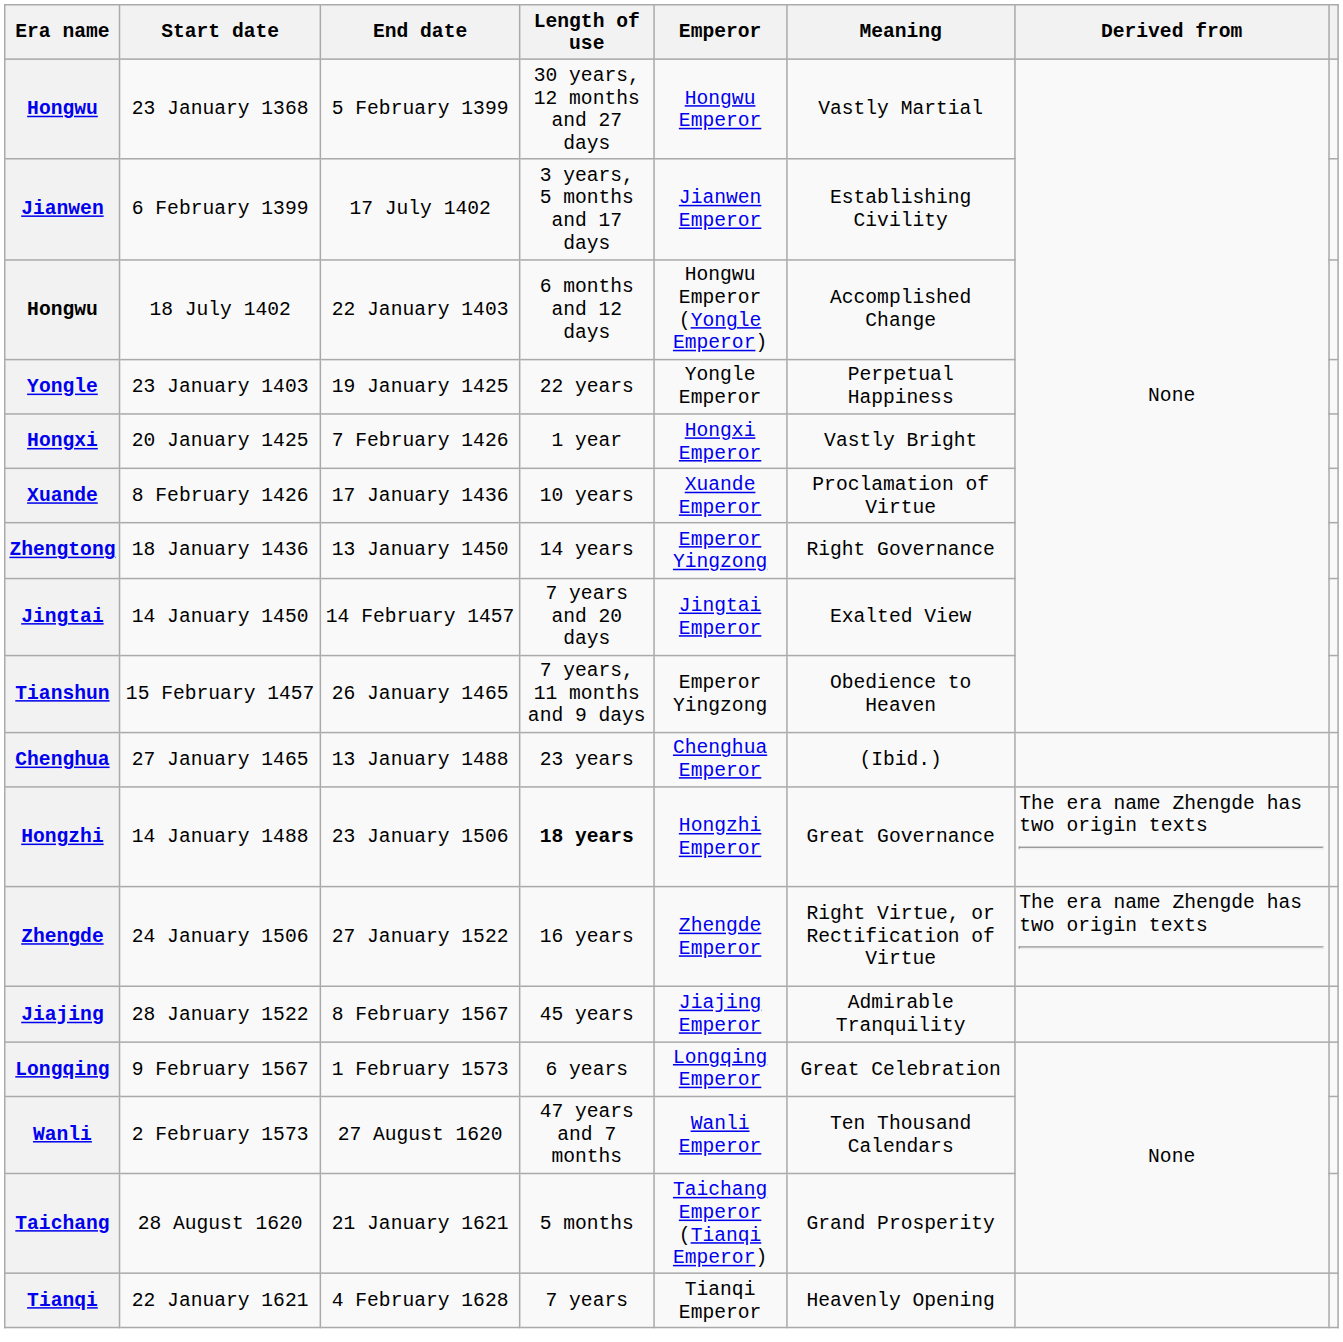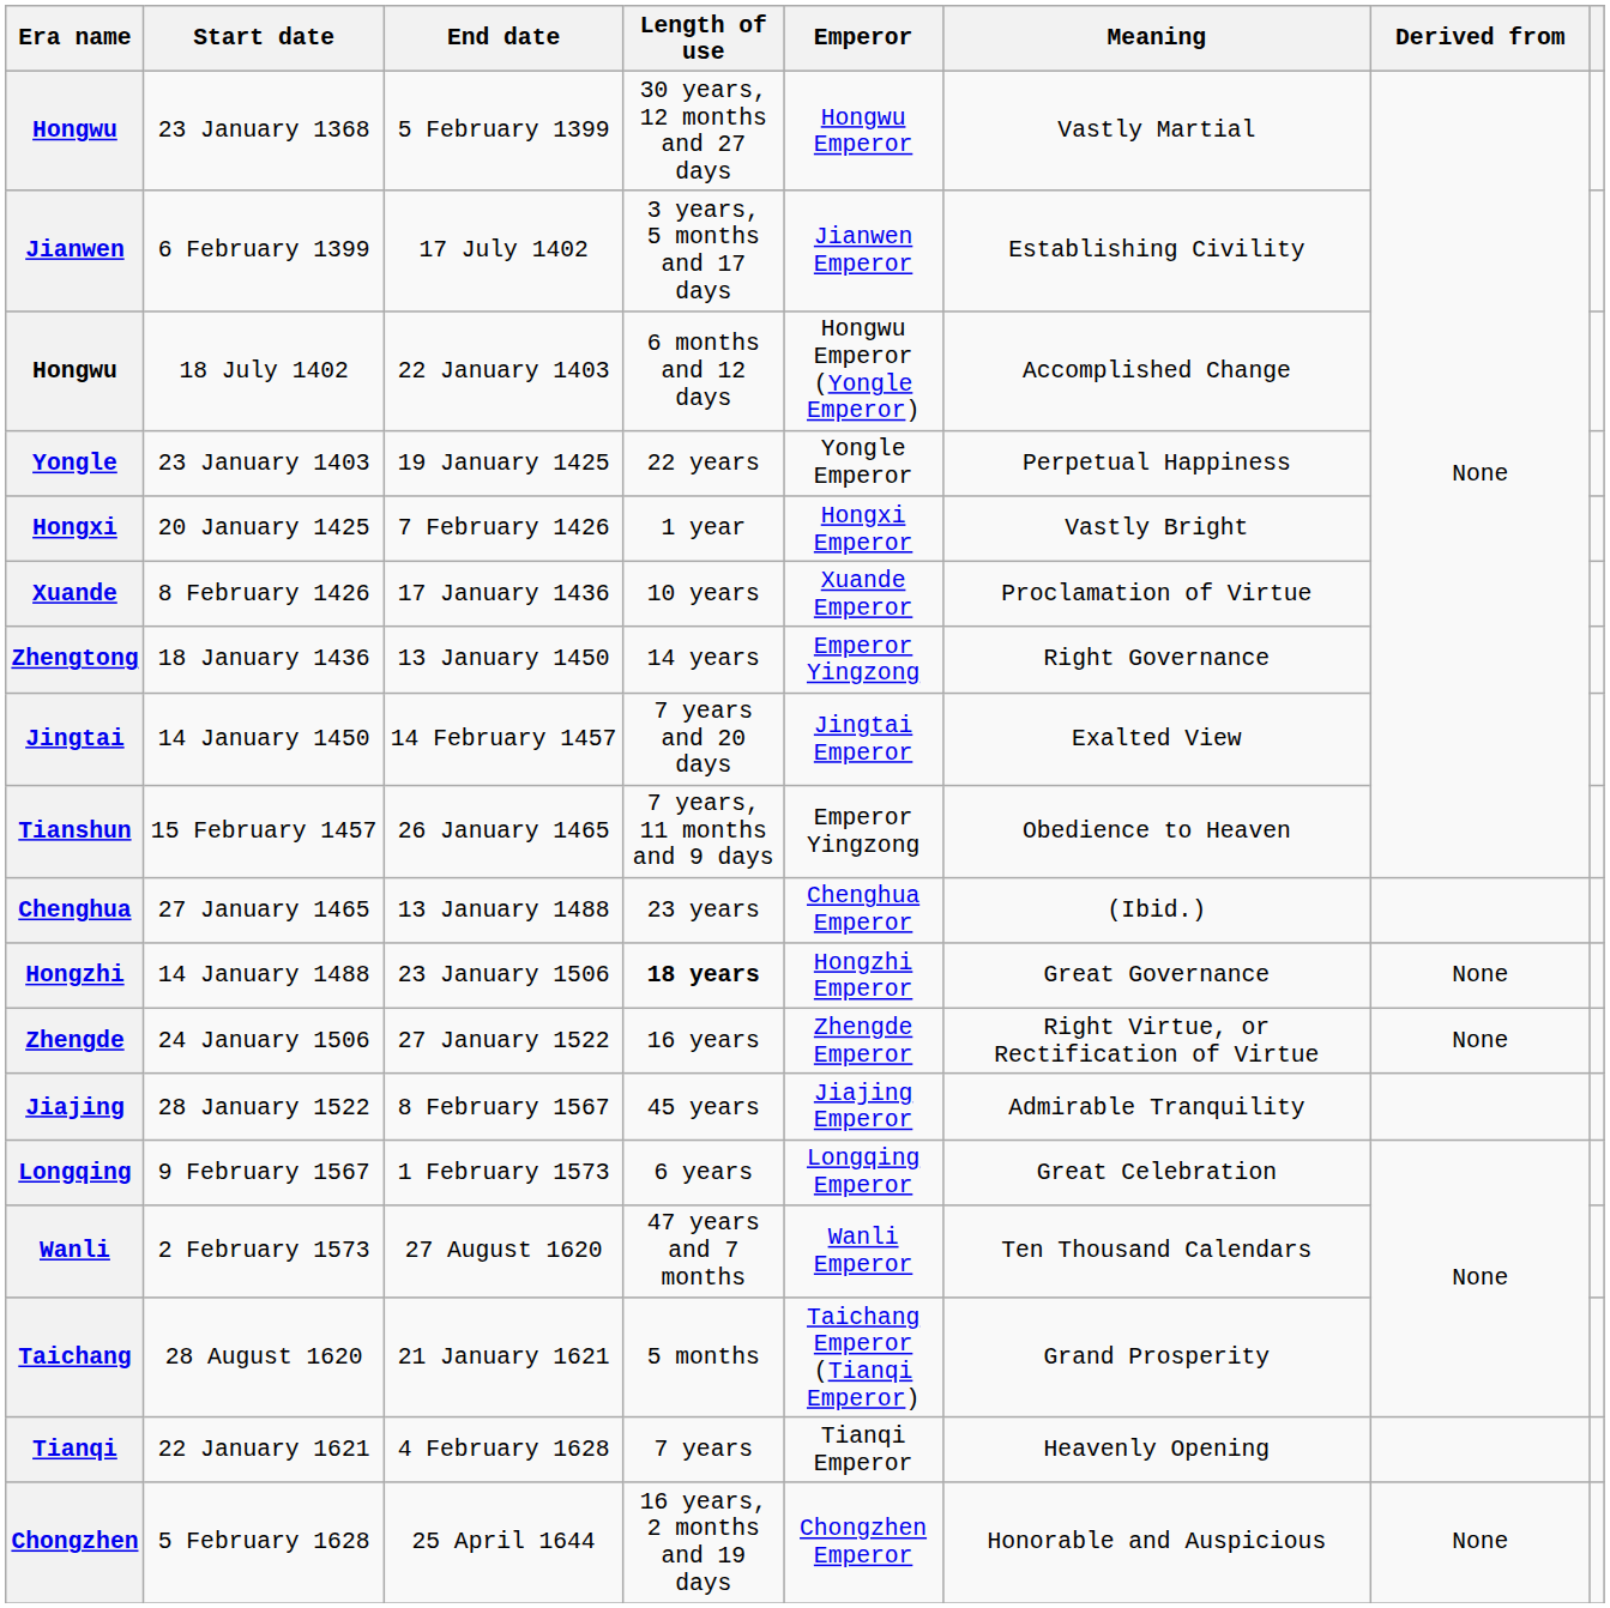Hongzhi | Derived from: The era name Zhengde has two origin texts -> None
Zhengde | Derived from: The era name Zhengde has two origin texts -> None
+ row: Chongzhen | 5 February 1628 | 25 April 1644 | 16 years, 2 months and 19 days | Chongzhen Emperor | Honorable and Auspicious | None
